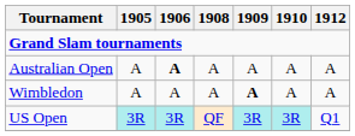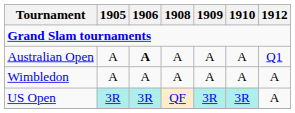Australian Open | 1912: A -> Q1
Wimbledon | 1909: bold -> normal
US Open | 1912: Q1 -> A
